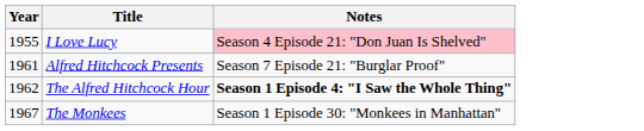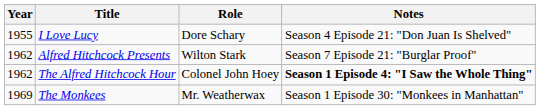+ column: Role | Dore Schary | Wilton Stark | Colonel John Hoey | Mr. Weatherwax
I Love Lucy | Notes: pink background -> no background
Alfred Hitchcock Presents | Year: 1961 -> 1962
The Monkees | Year: 1967 -> 1969
